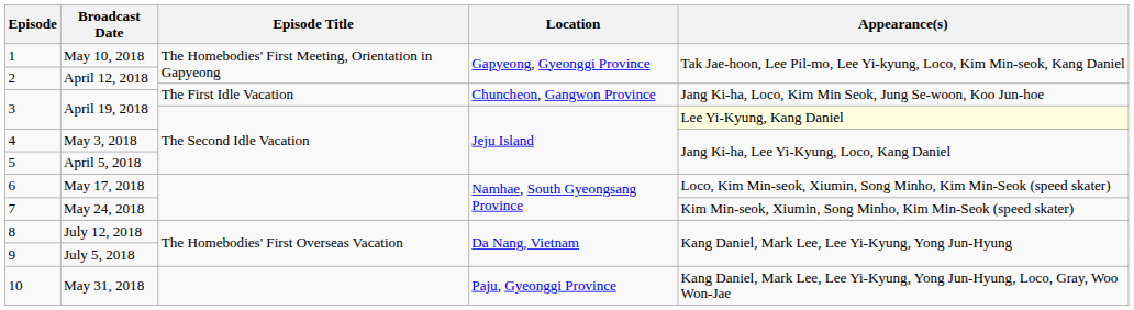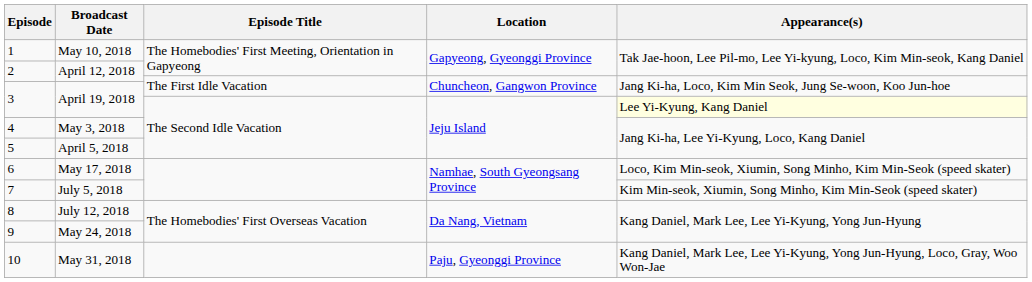7 | Broadcast Date: May 24, 2018 -> July 5, 2018
9 | Broadcast Date: July 5, 2018 -> May 24, 2018
